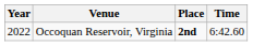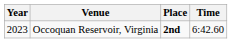Occoquan Reservoir, Virginia | Year: 2022 -> 2023
